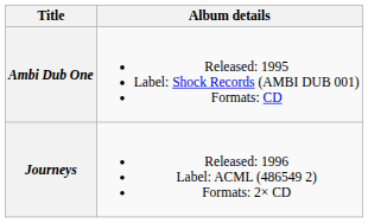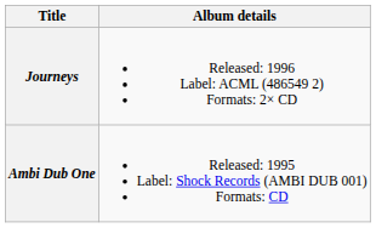rows swapped: Ambi Dub One <-> Journeys
